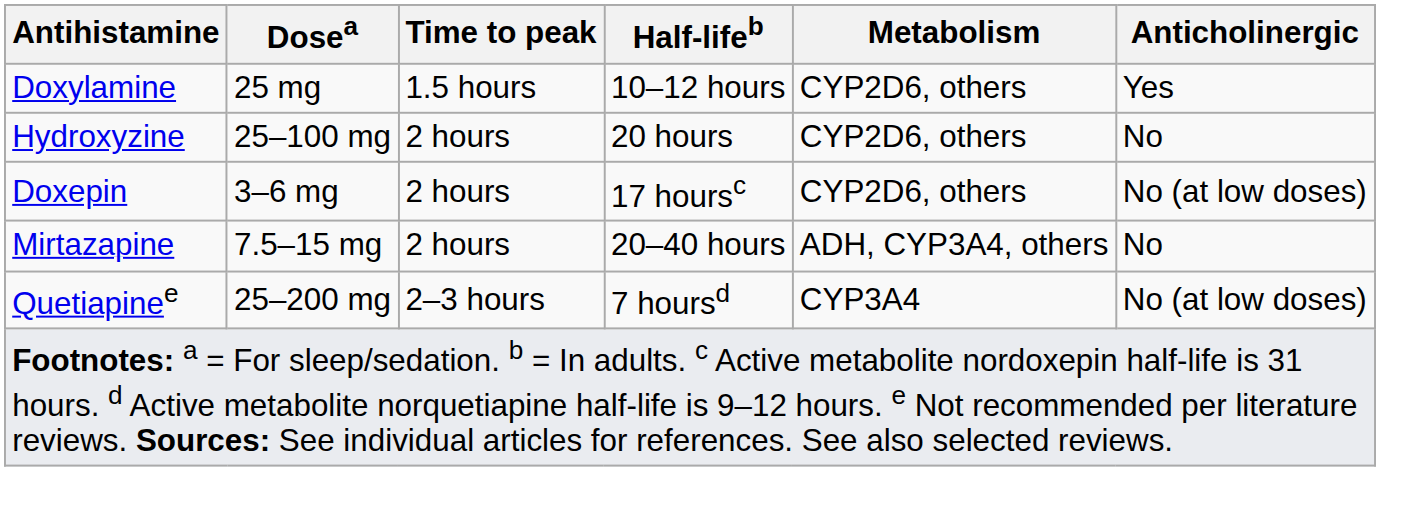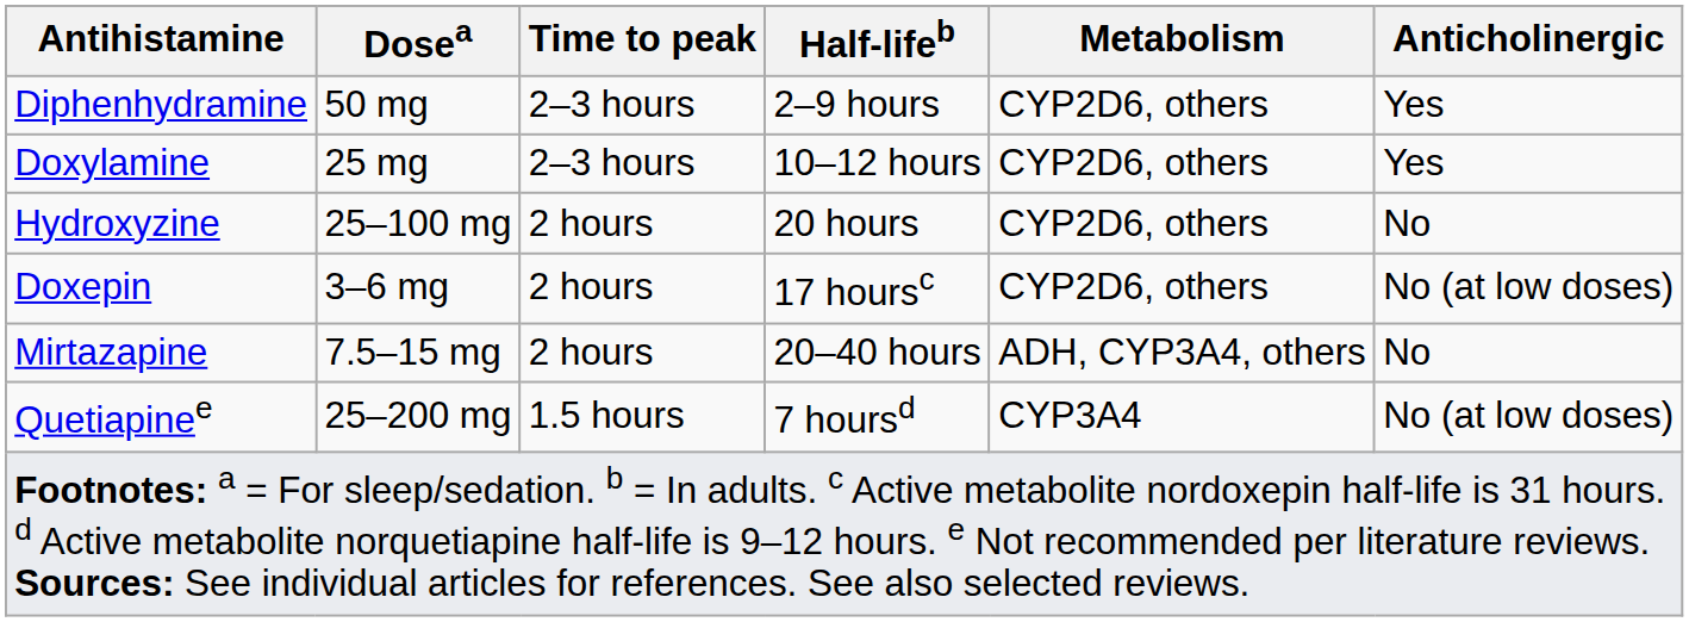+ row: Diphenhydramine | 50 mg | 2–3 hours | 2–9 hours | CYP2D6, others | Yes
Doxylamine | Time to peak: 1.5 hours -> 2–3 hours
Quetiapinee | Time to peak: 2–3 hours -> 1.5 hours
